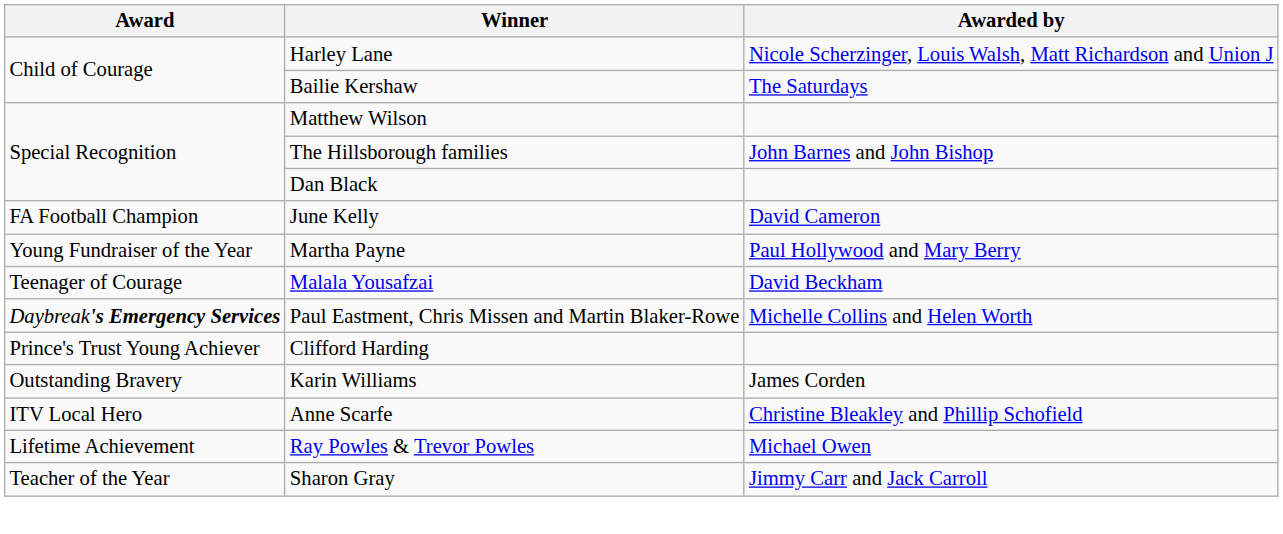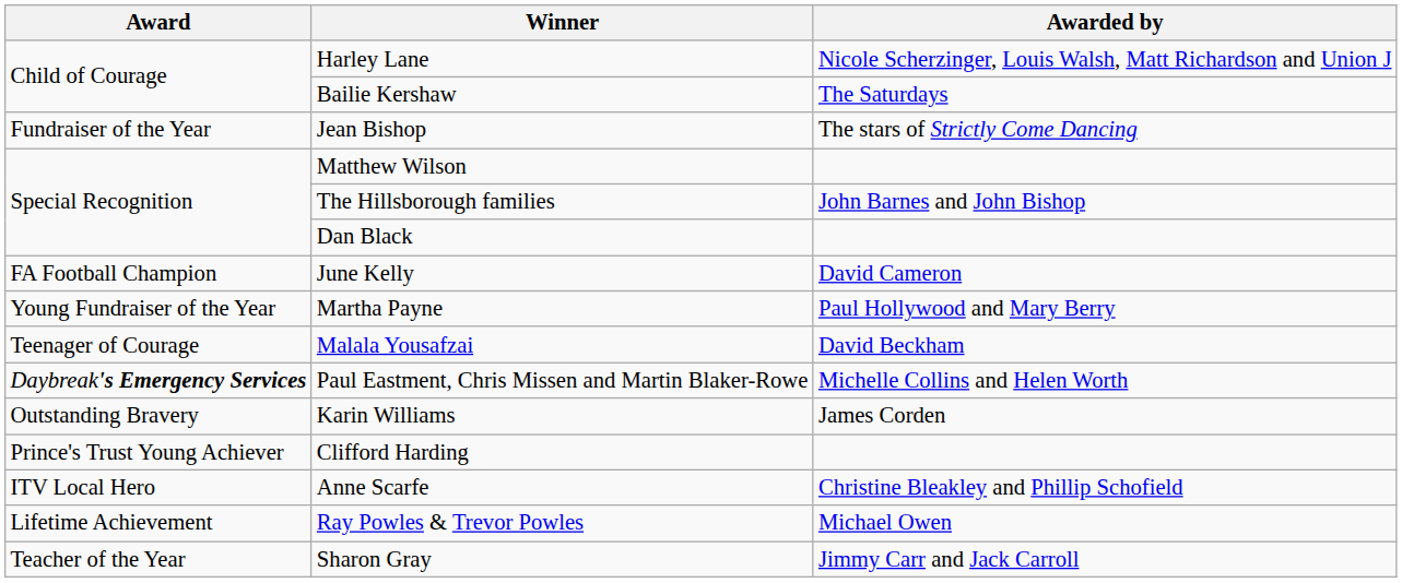+ row: Fundraiser of the Year | Jean Bishop | The stars of Strictly Come Dancing
rows swapped: Karin Williams <-> Clifford Harding
